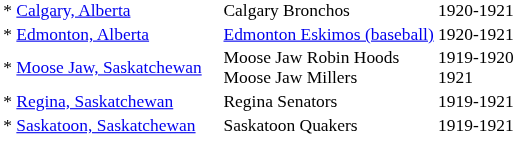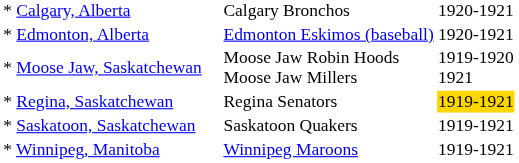* Regina, Saskatchewan | column 3: no background -> gold background
+ row: * Winnipeg, Manitoba | Winnipeg Maroons | 1919-1921
